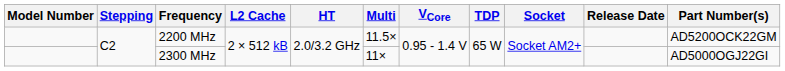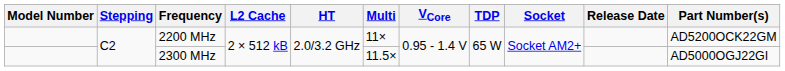2200 MHz | Multi: 11.5× -> 11×
2300 MHz | Multi: 11× -> 11.5×
